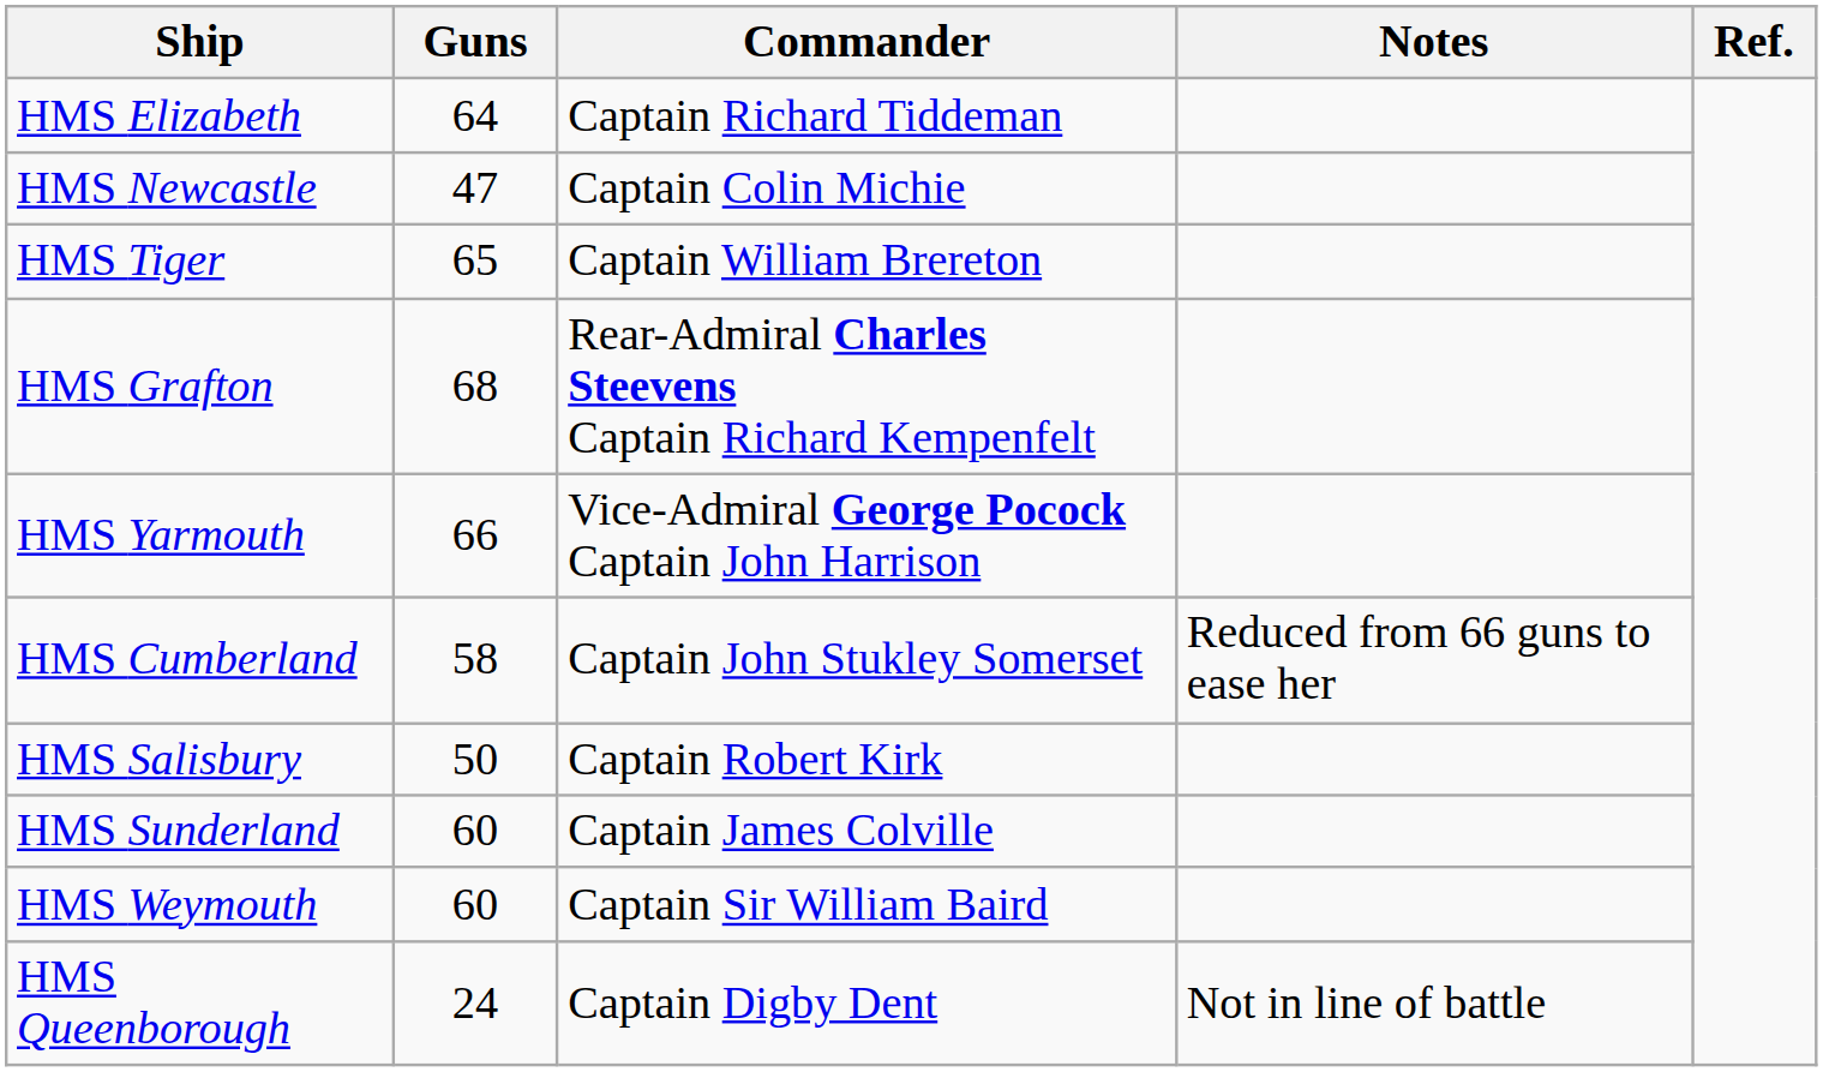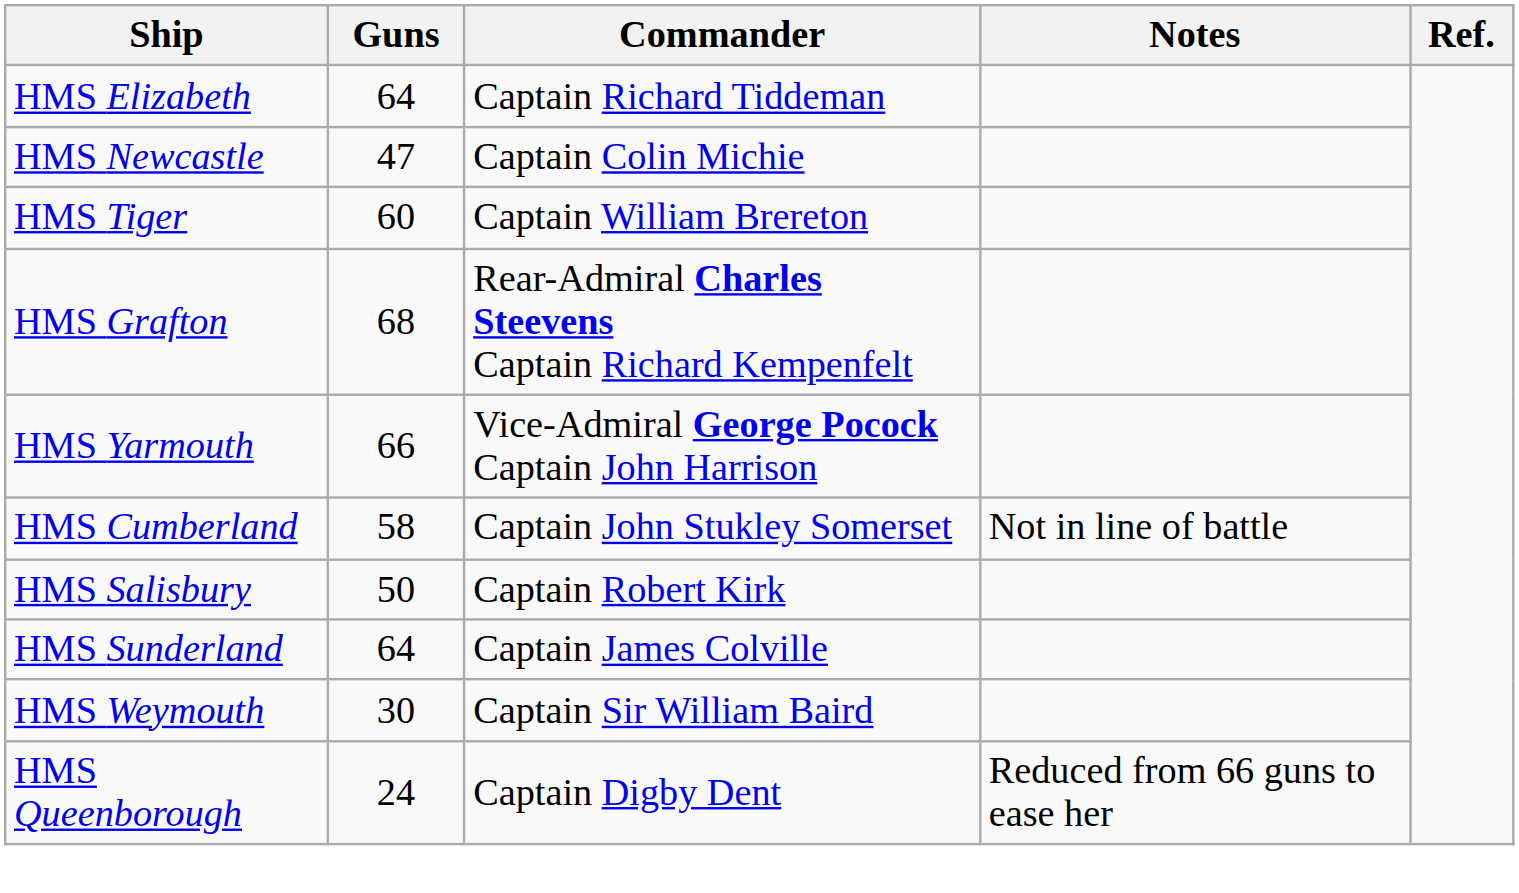HMS Tiger | Guns: 65 -> 60
HMS Cumberland | Notes: Reduced from 66 guns to ease her -> Not in line of battle
HMS Sunderland | Guns: 60 -> 64
HMS Weymouth | Guns: 60 -> 30
HMS Queenborough | Notes: Not in line of battle -> Reduced from 66 guns to ease her
